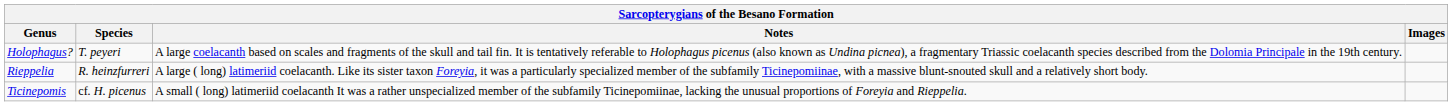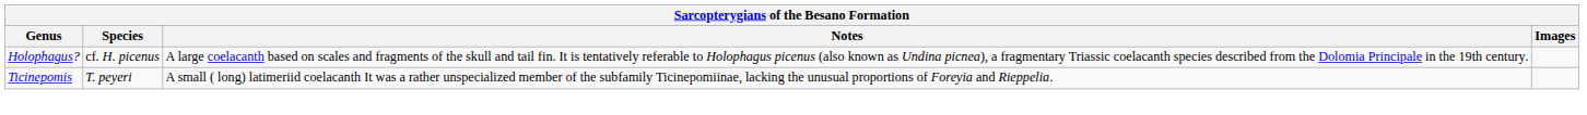Holophagus? | Species: T. peyeri -> cf. H. picenus
- row: Rieppelia | R. heinzfurreri | A large ( long) latimeriid coelacanth. Like its sister taxon Foreyia, it was a particularly specialized member of the subfamily Ticinepomiinae, with a massive blunt-snouted skull and a relatively short body.
Ticinepomis | Species: cf. H. picenus -> T. peyeri
